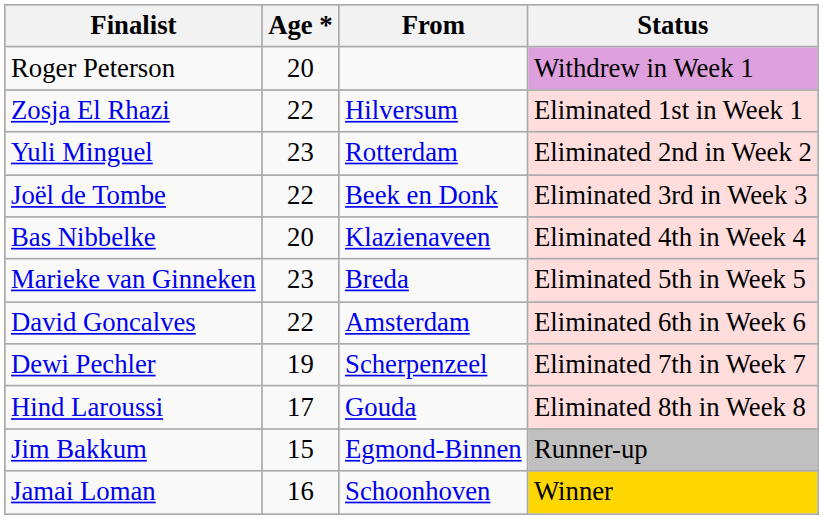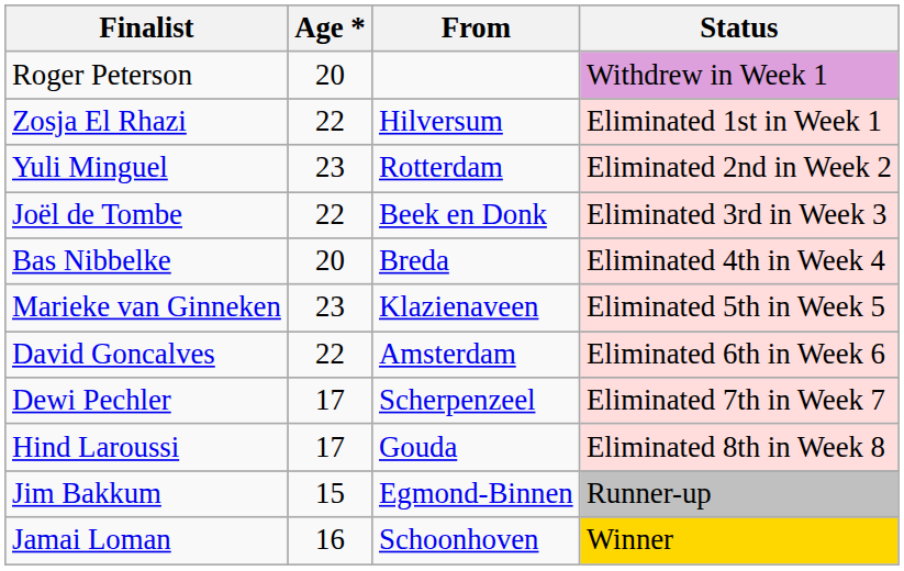Bas Nibbelke | From: Klazienaveen -> Breda
Marieke van Ginneken | From: Breda -> Klazienaveen
Dewi Pechler | Age *: 19 -> 17
